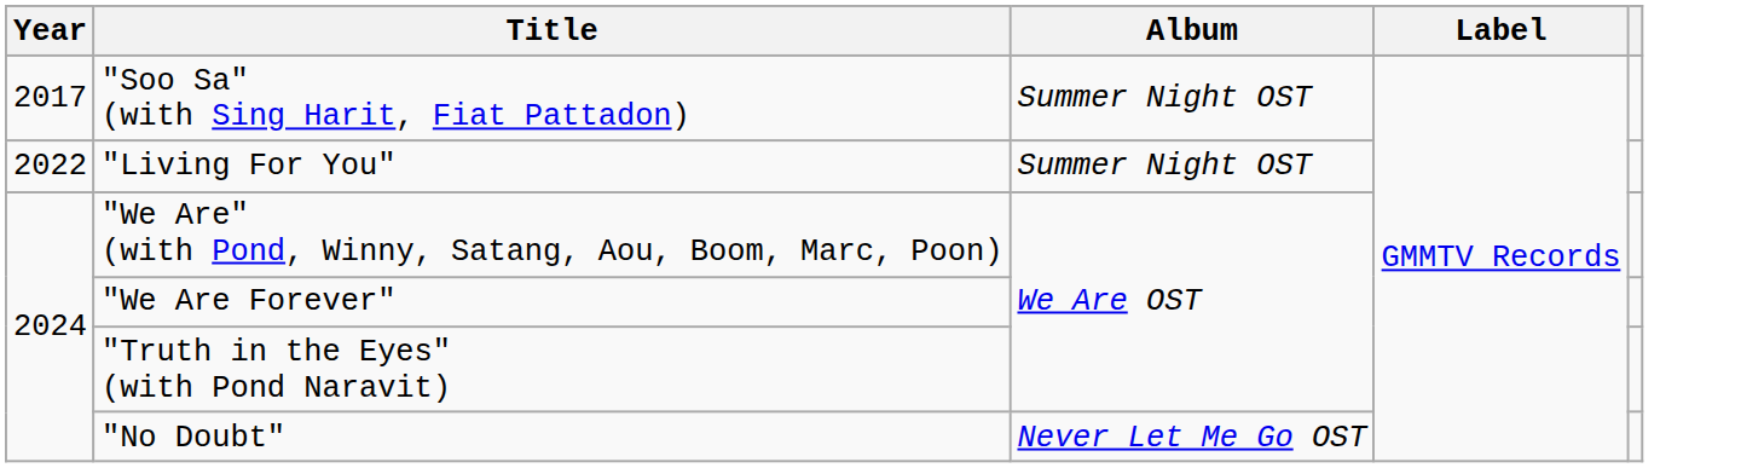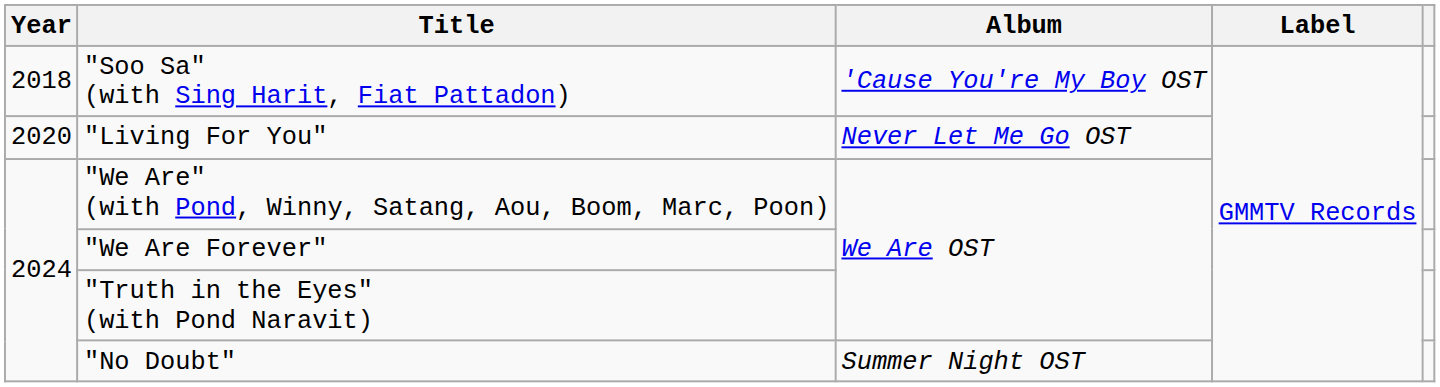"Soo Sa" (with Sing Harit, Fiat Pattadon) | Year: 2017 -> 2018
"Soo Sa" (with Sing Harit, Fiat Pattadon) | Album: Summer Night OST -> 'Cause You're My Boy OST
"Living For You" | Year: 2022 -> 2020
"Living For You" | Album: Summer Night OST -> Never Let Me Go OST
"No Doubt" | Album: Never Let Me Go OST -> Summer Night OST
